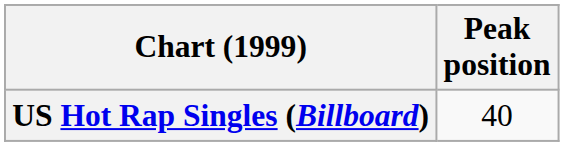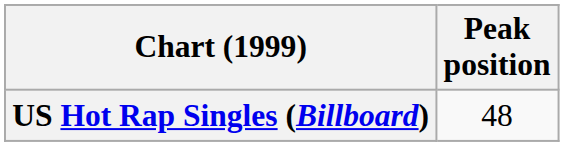US Hot Rap Singles (Billboard) | Peak position: 40 -> 48
